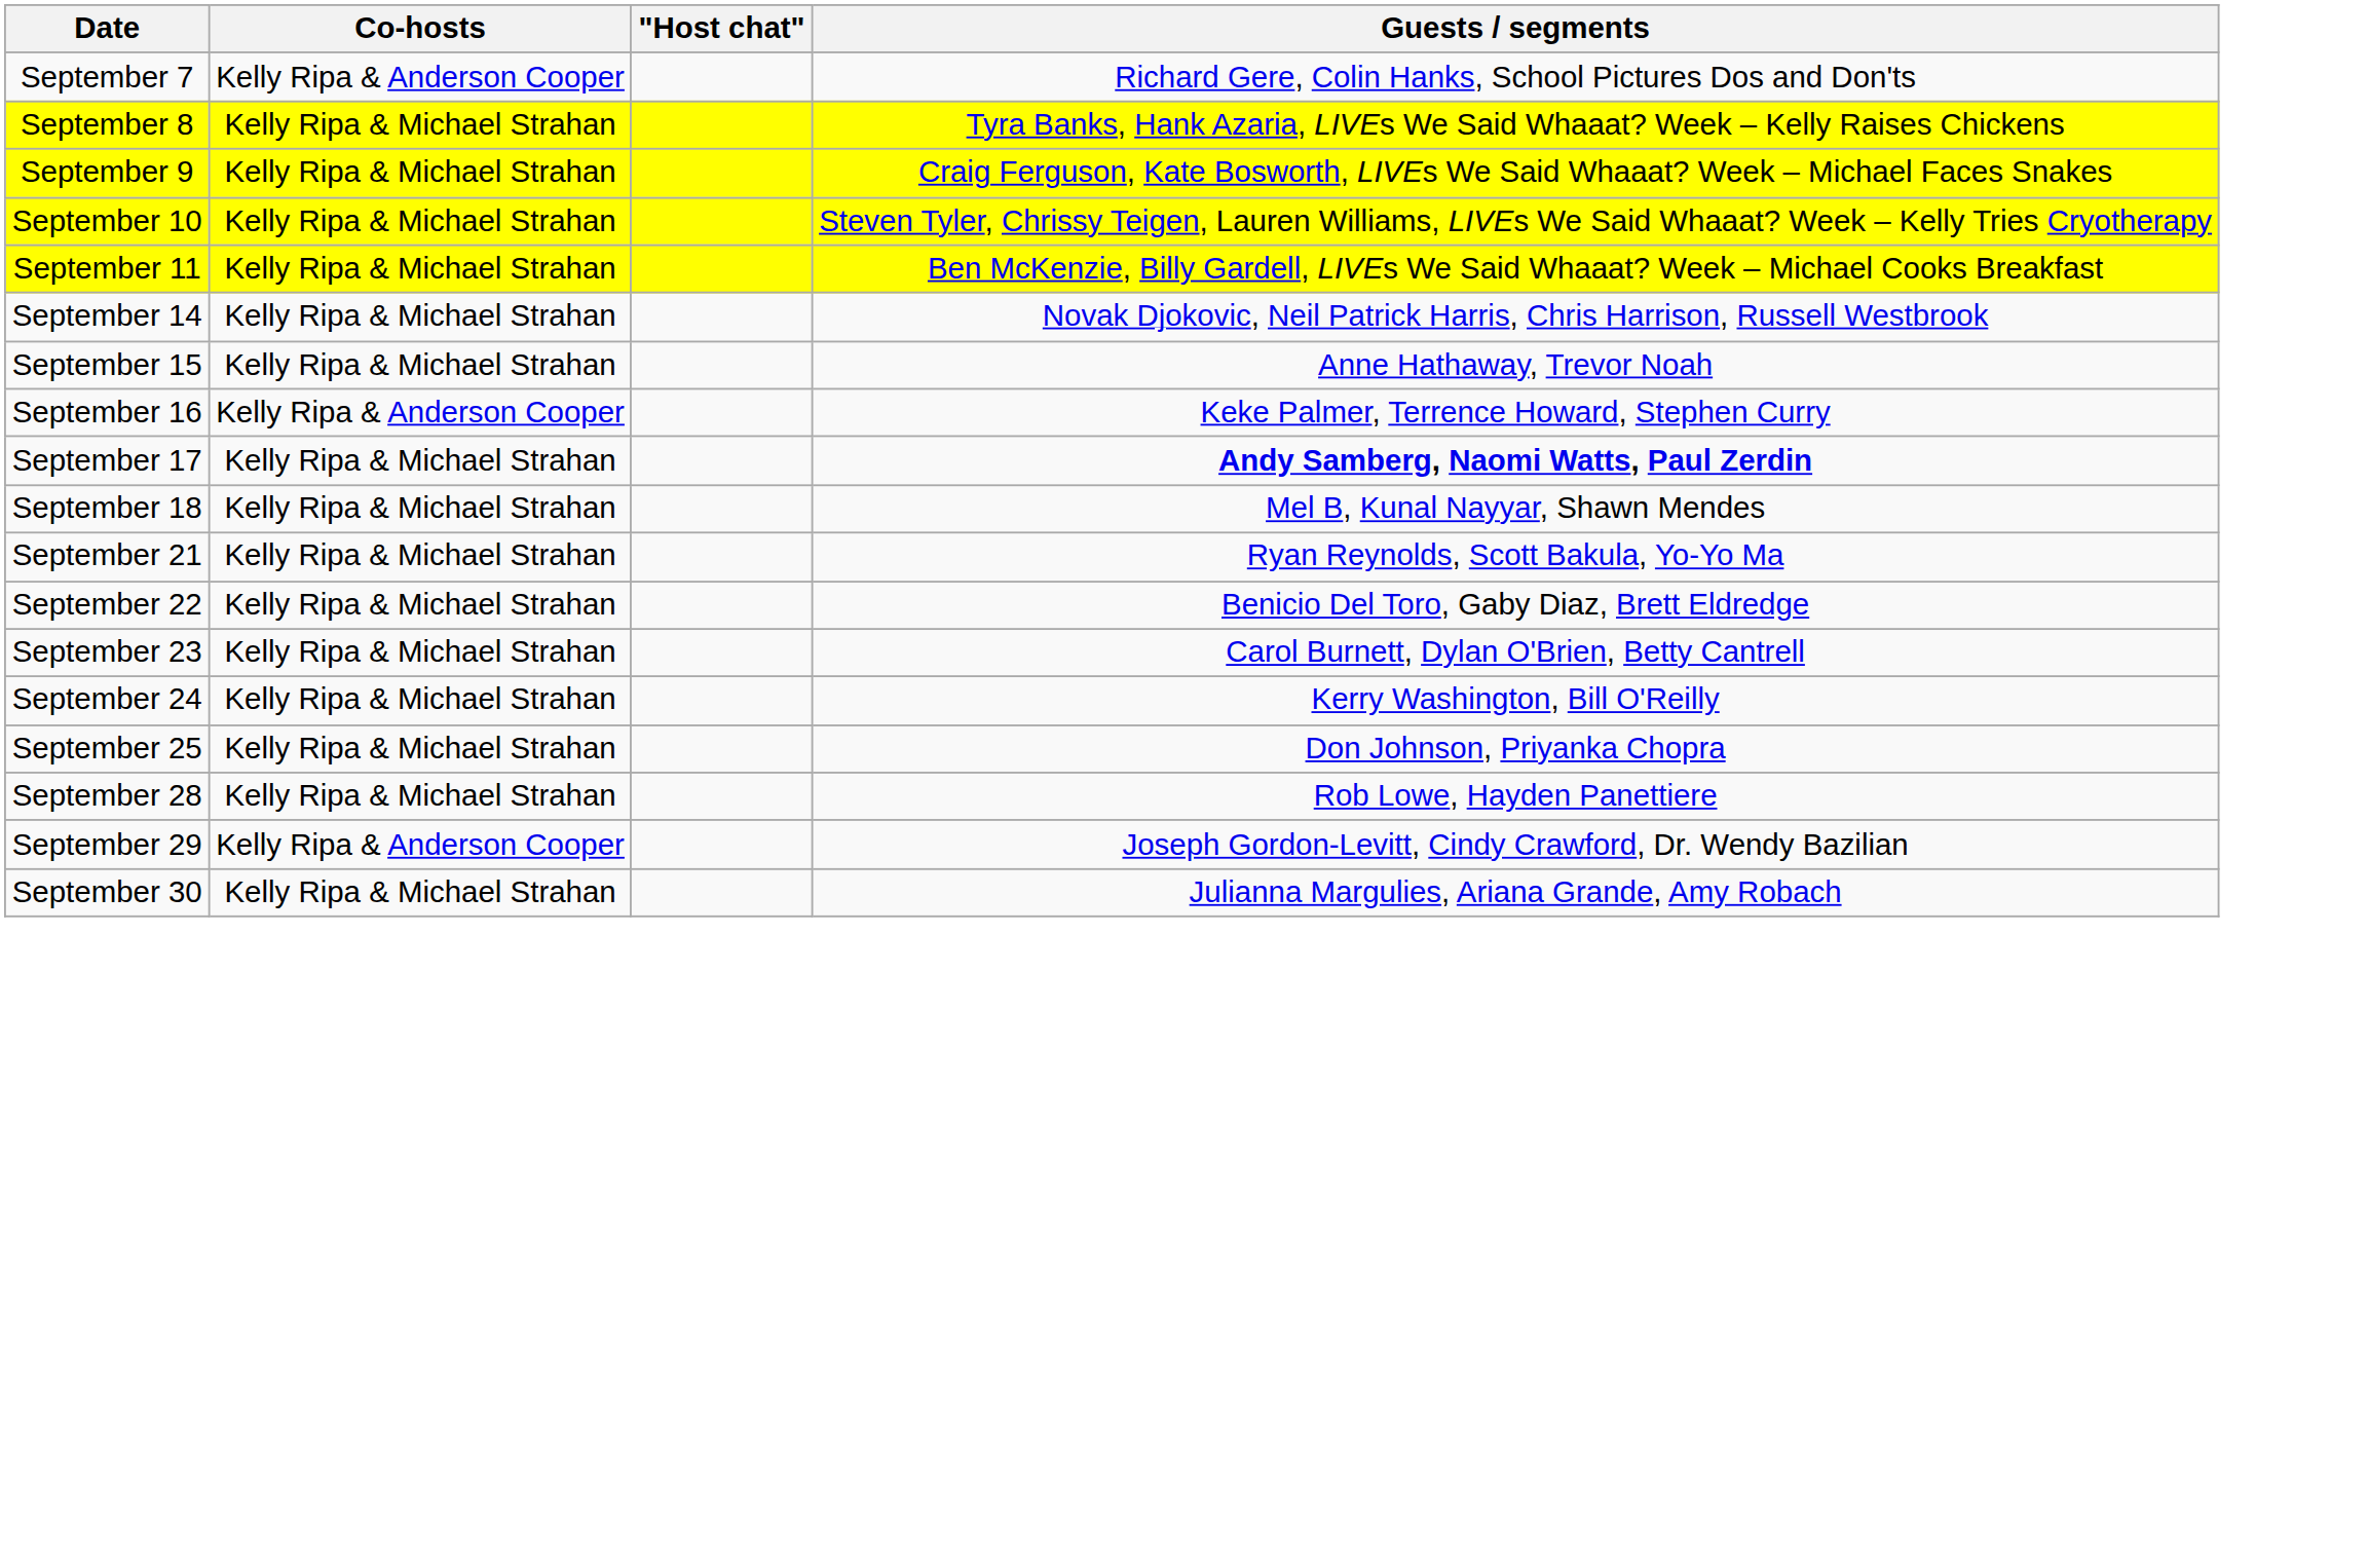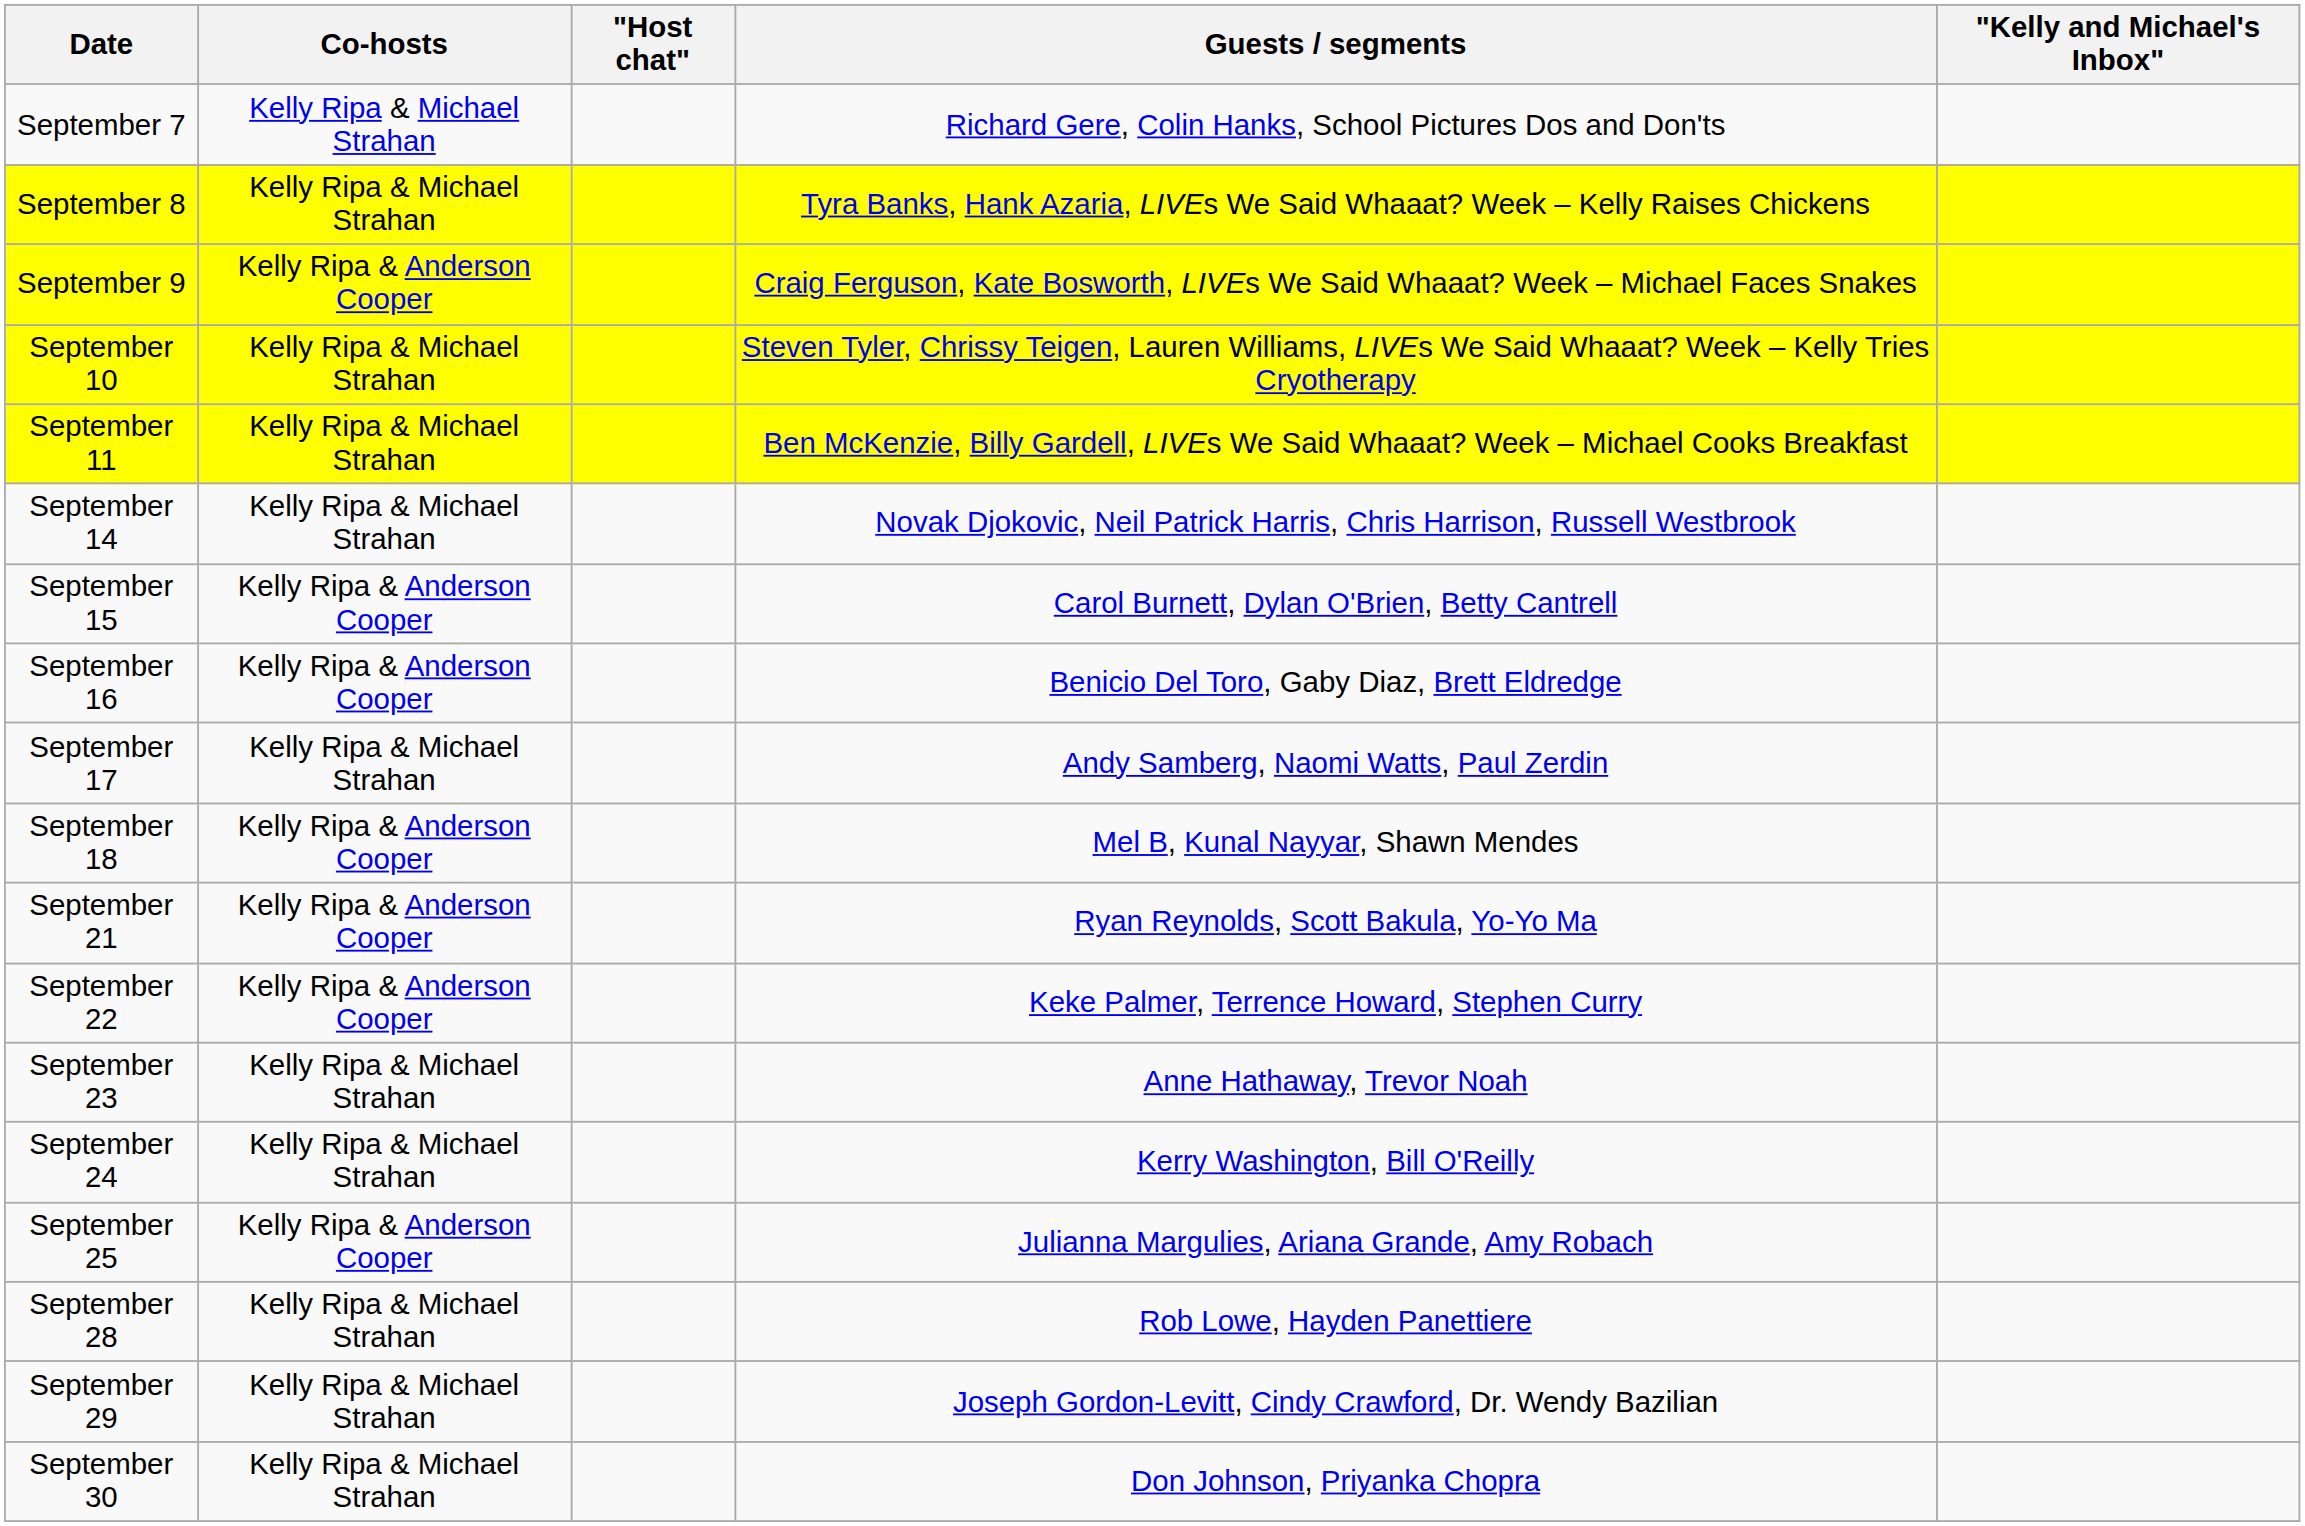+ column: "Kelly and Michael's Inbox"
September 7 | Co-hosts: Kelly Ripa & Anderson Cooper -> Kelly Ripa & Michael Strahan
September 9 | Co-hosts: Kelly Ripa & Michael Strahan -> Kelly Ripa & Anderson Cooper
September 15 | Co-hosts: Kelly Ripa & Michael Strahan -> Kelly Ripa & Anderson Cooper
September 15 | Guests / segments: Anne Hathaway, Trevor Noah -> Carol Burnett, Dylan O'Brien, Betty Cantrell
September 16 | Guests / segments: Keke Palmer, Terrence Howard, Stephen Curry -> Benicio Del Toro, Gaby Diaz, Brett Eldredge
September 17 | Guests / segments: bold -> normal
September 18 | Co-hosts: Kelly Ripa & Michael Strahan -> Kelly Ripa & Anderson Cooper
September 21 | Co-hosts: Kelly Ripa & Michael Strahan -> Kelly Ripa & Anderson Cooper
September 22 | Co-hosts: Kelly Ripa & Michael Strahan -> Kelly Ripa & Anderson Cooper
September 22 | Guests / segments: Benicio Del Toro, Gaby Diaz, Brett Eldredge -> Keke Palmer, Terrence Howard, Stephen Curry
September 23 | Guests / segments: Carol Burnett, Dylan O'Brien, Betty Cantrell -> Anne Hathaway, Trevor Noah
September 25 | Co-hosts: Kelly Ripa & Michael Strahan -> Kelly Ripa & Anderson Cooper
September 25 | Guests / segments: Don Johnson, Priyanka Chopra -> Julianna Margulies, Ariana Grande, Amy Robach
September 29 | Co-hosts: Kelly Ripa & Anderson Cooper -> Kelly Ripa & Michael Strahan
September 30 | Guests / segments: Julianna Margulies, Ariana Grande, Amy Robach -> Don Johnson, Priyanka Chopra
